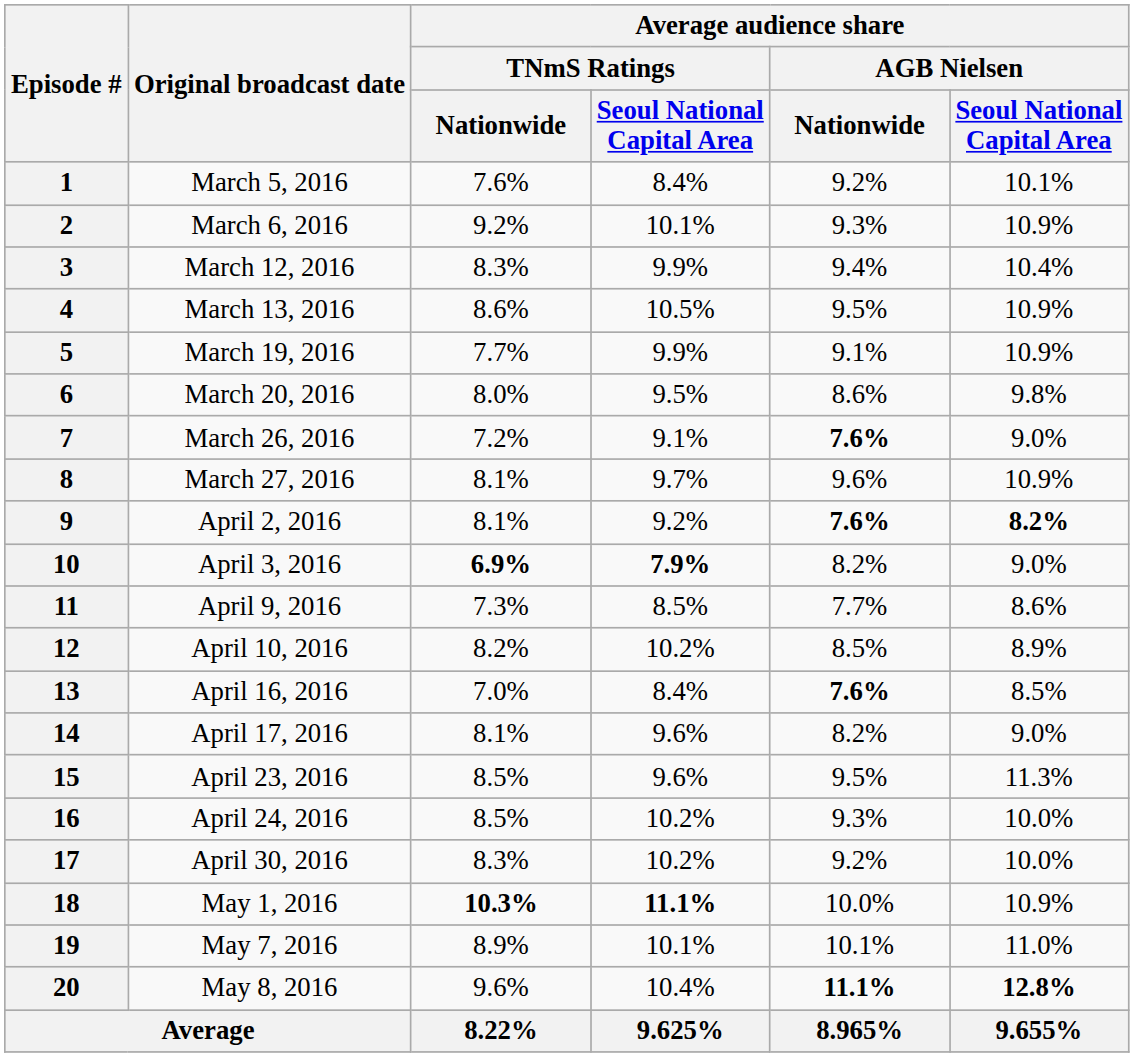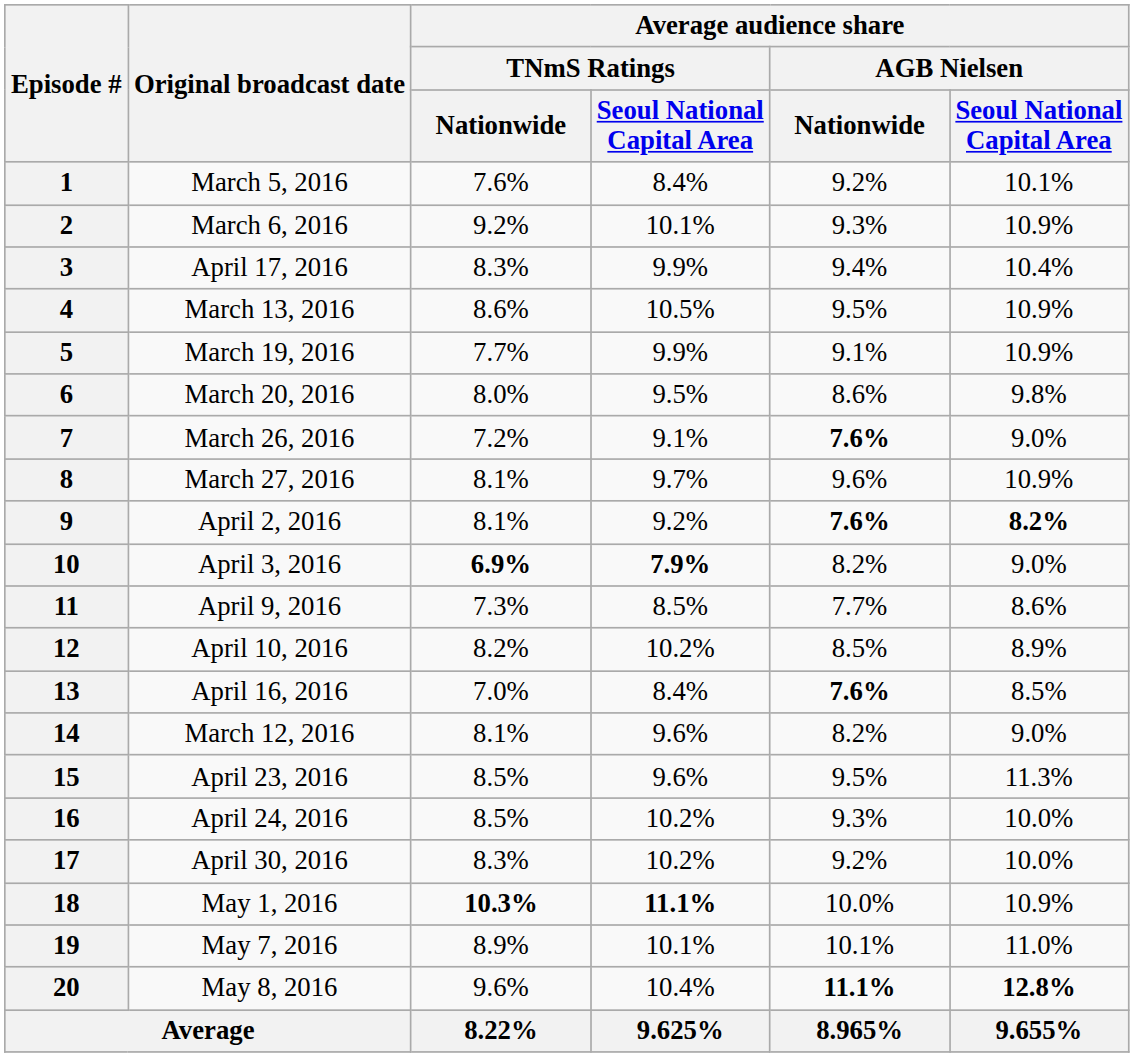3 | Original broadcast date: March 12, 2016 -> April 17, 2016
14 | Original broadcast date: April 17, 2016 -> March 12, 2016
